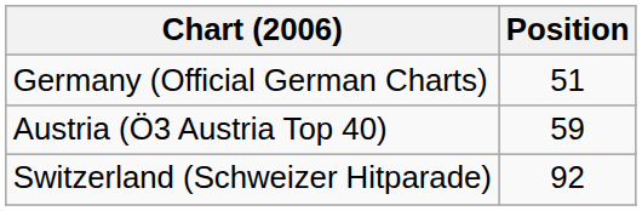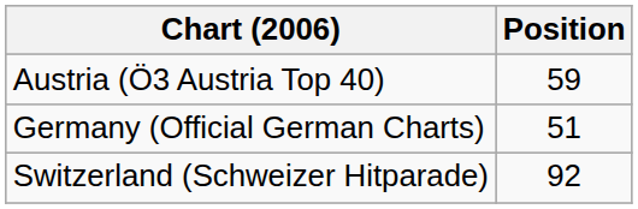rows swapped: Austria (Ö3 Austria Top 40) <-> Germany (Official German Charts)
